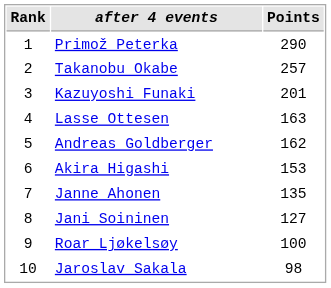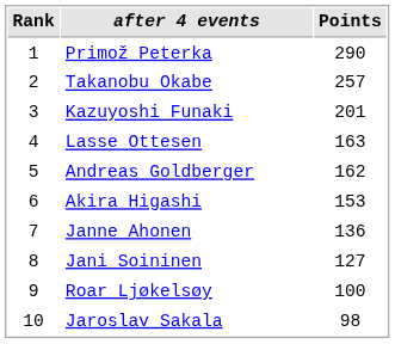Janne Ahonen | Points: 135 -> 136
